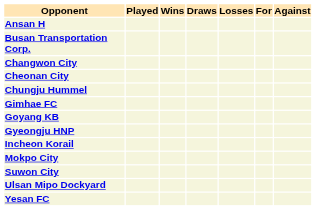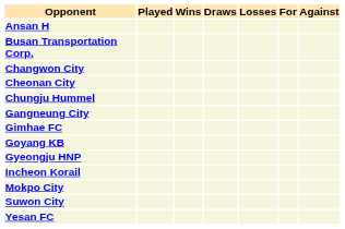+ row: Gangneung City
- row: Ulsan Mipo Dockyard
